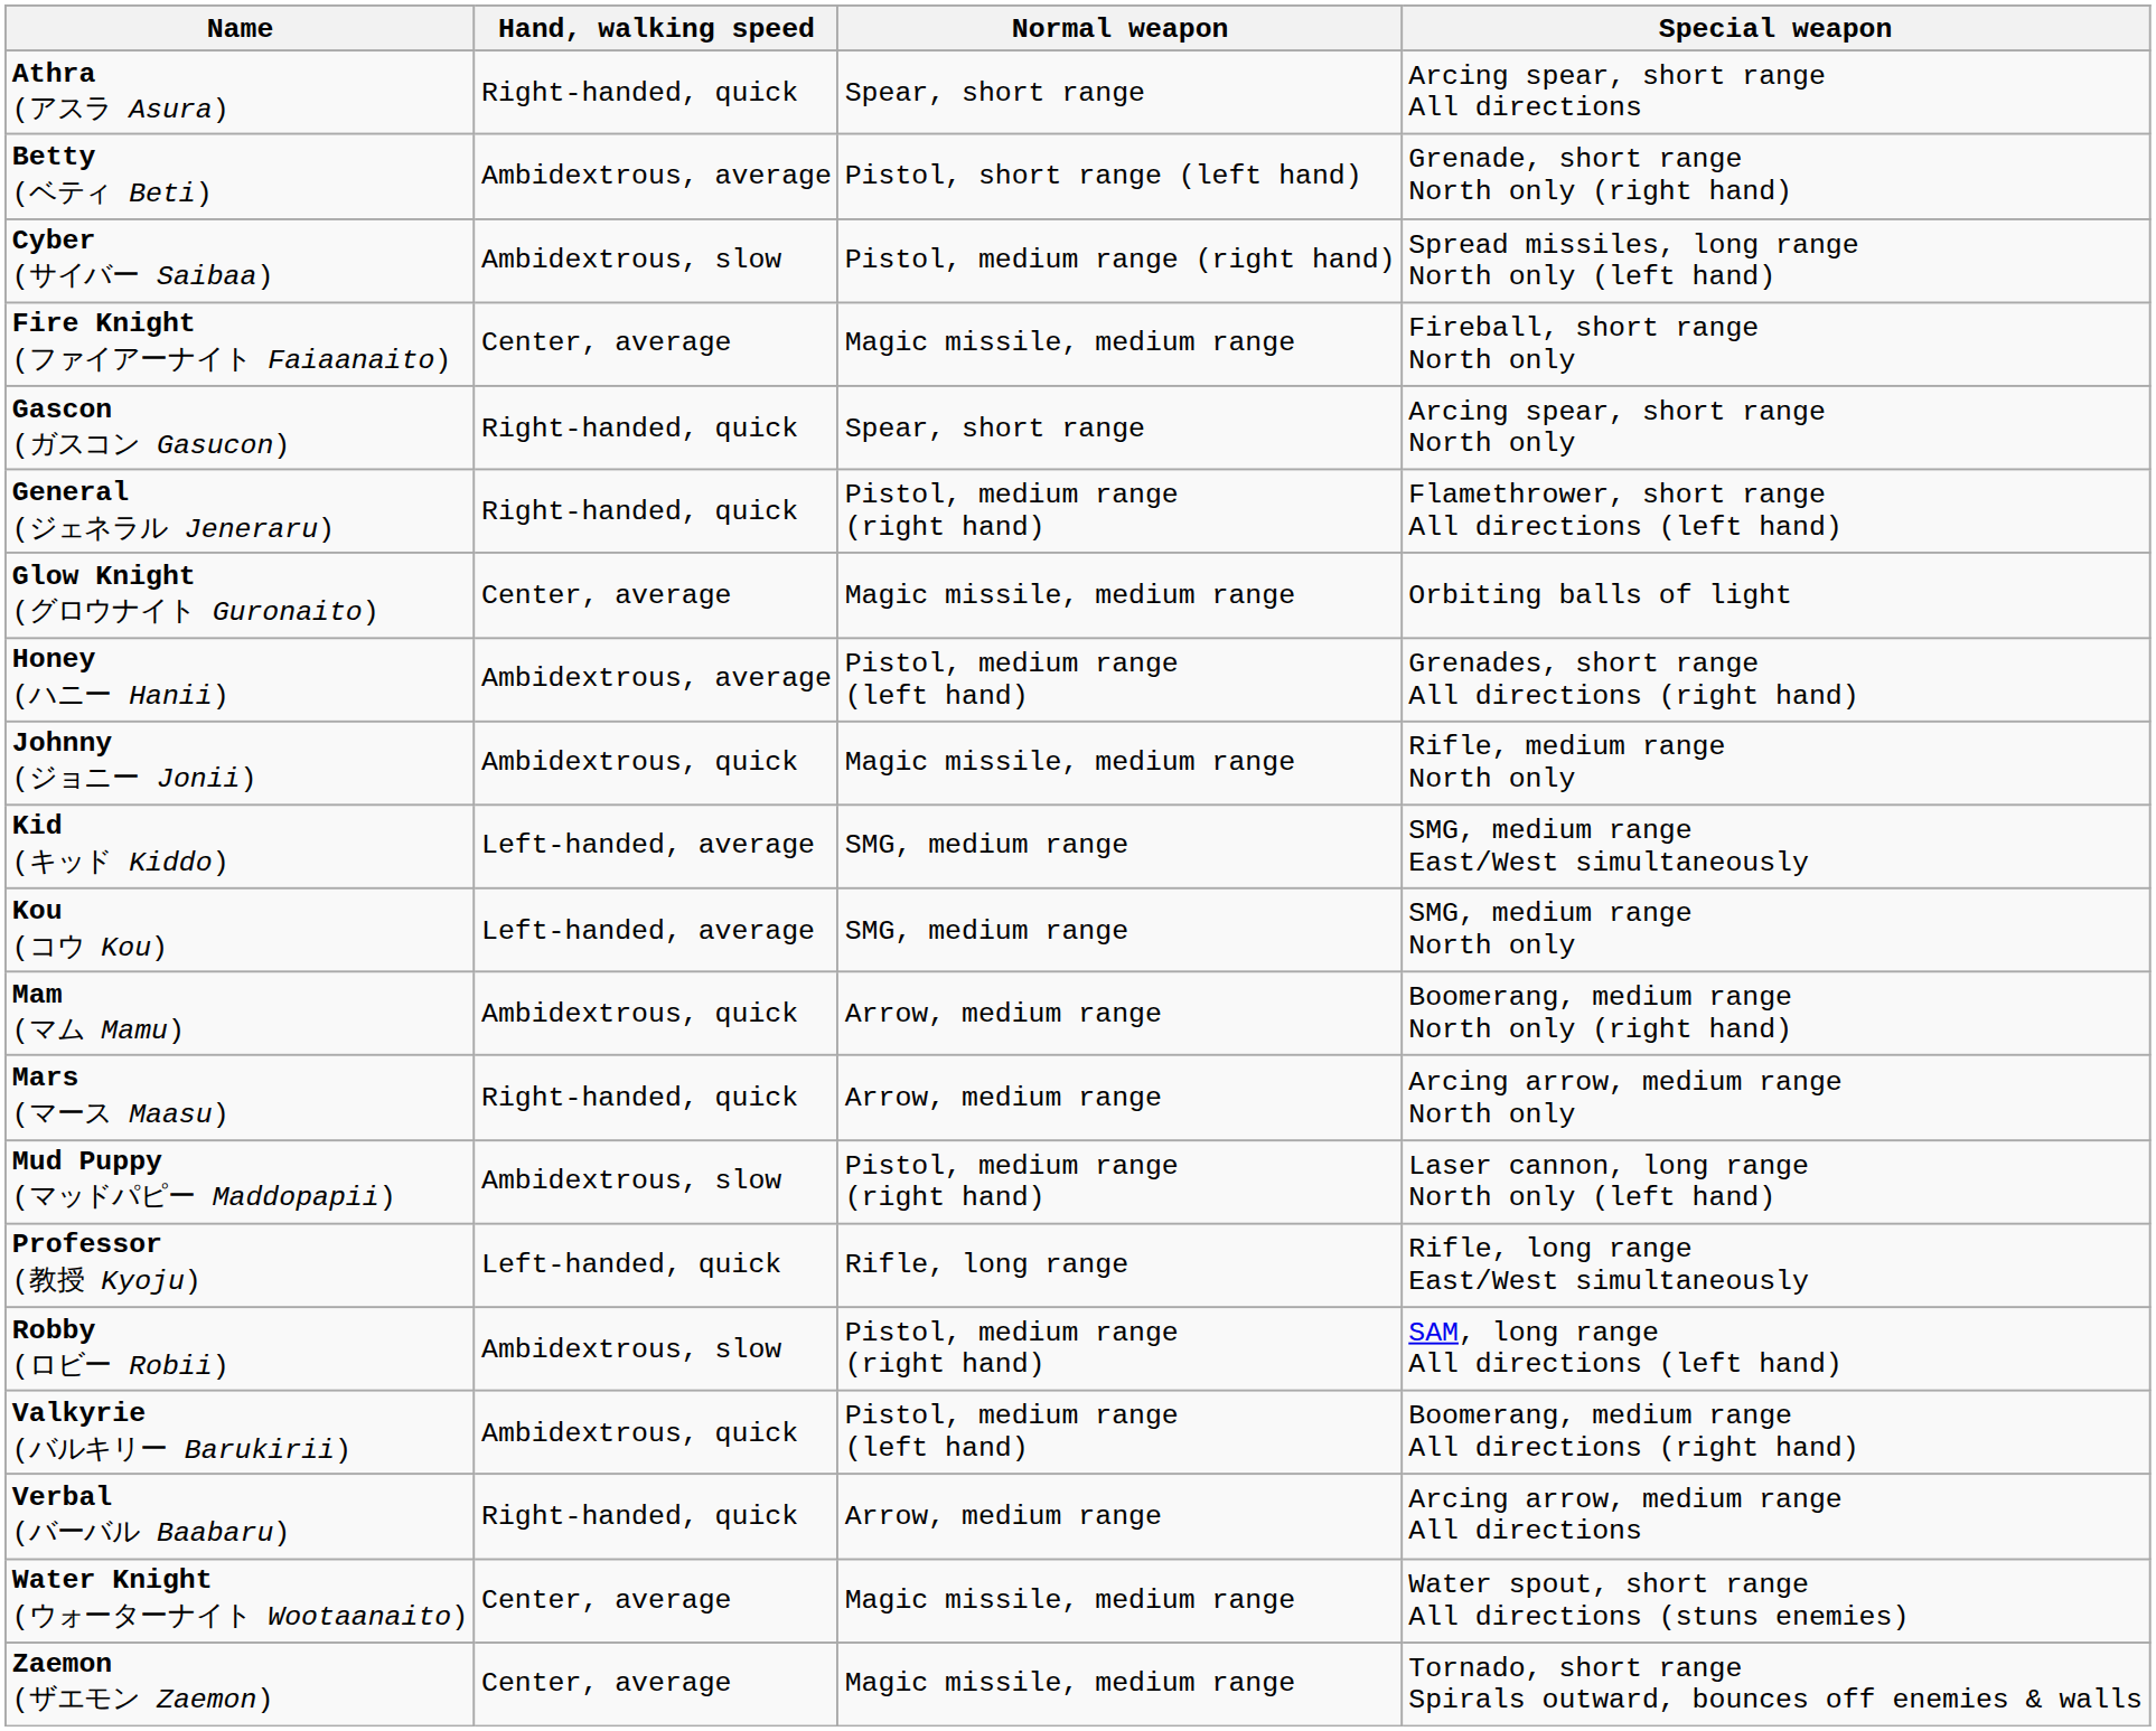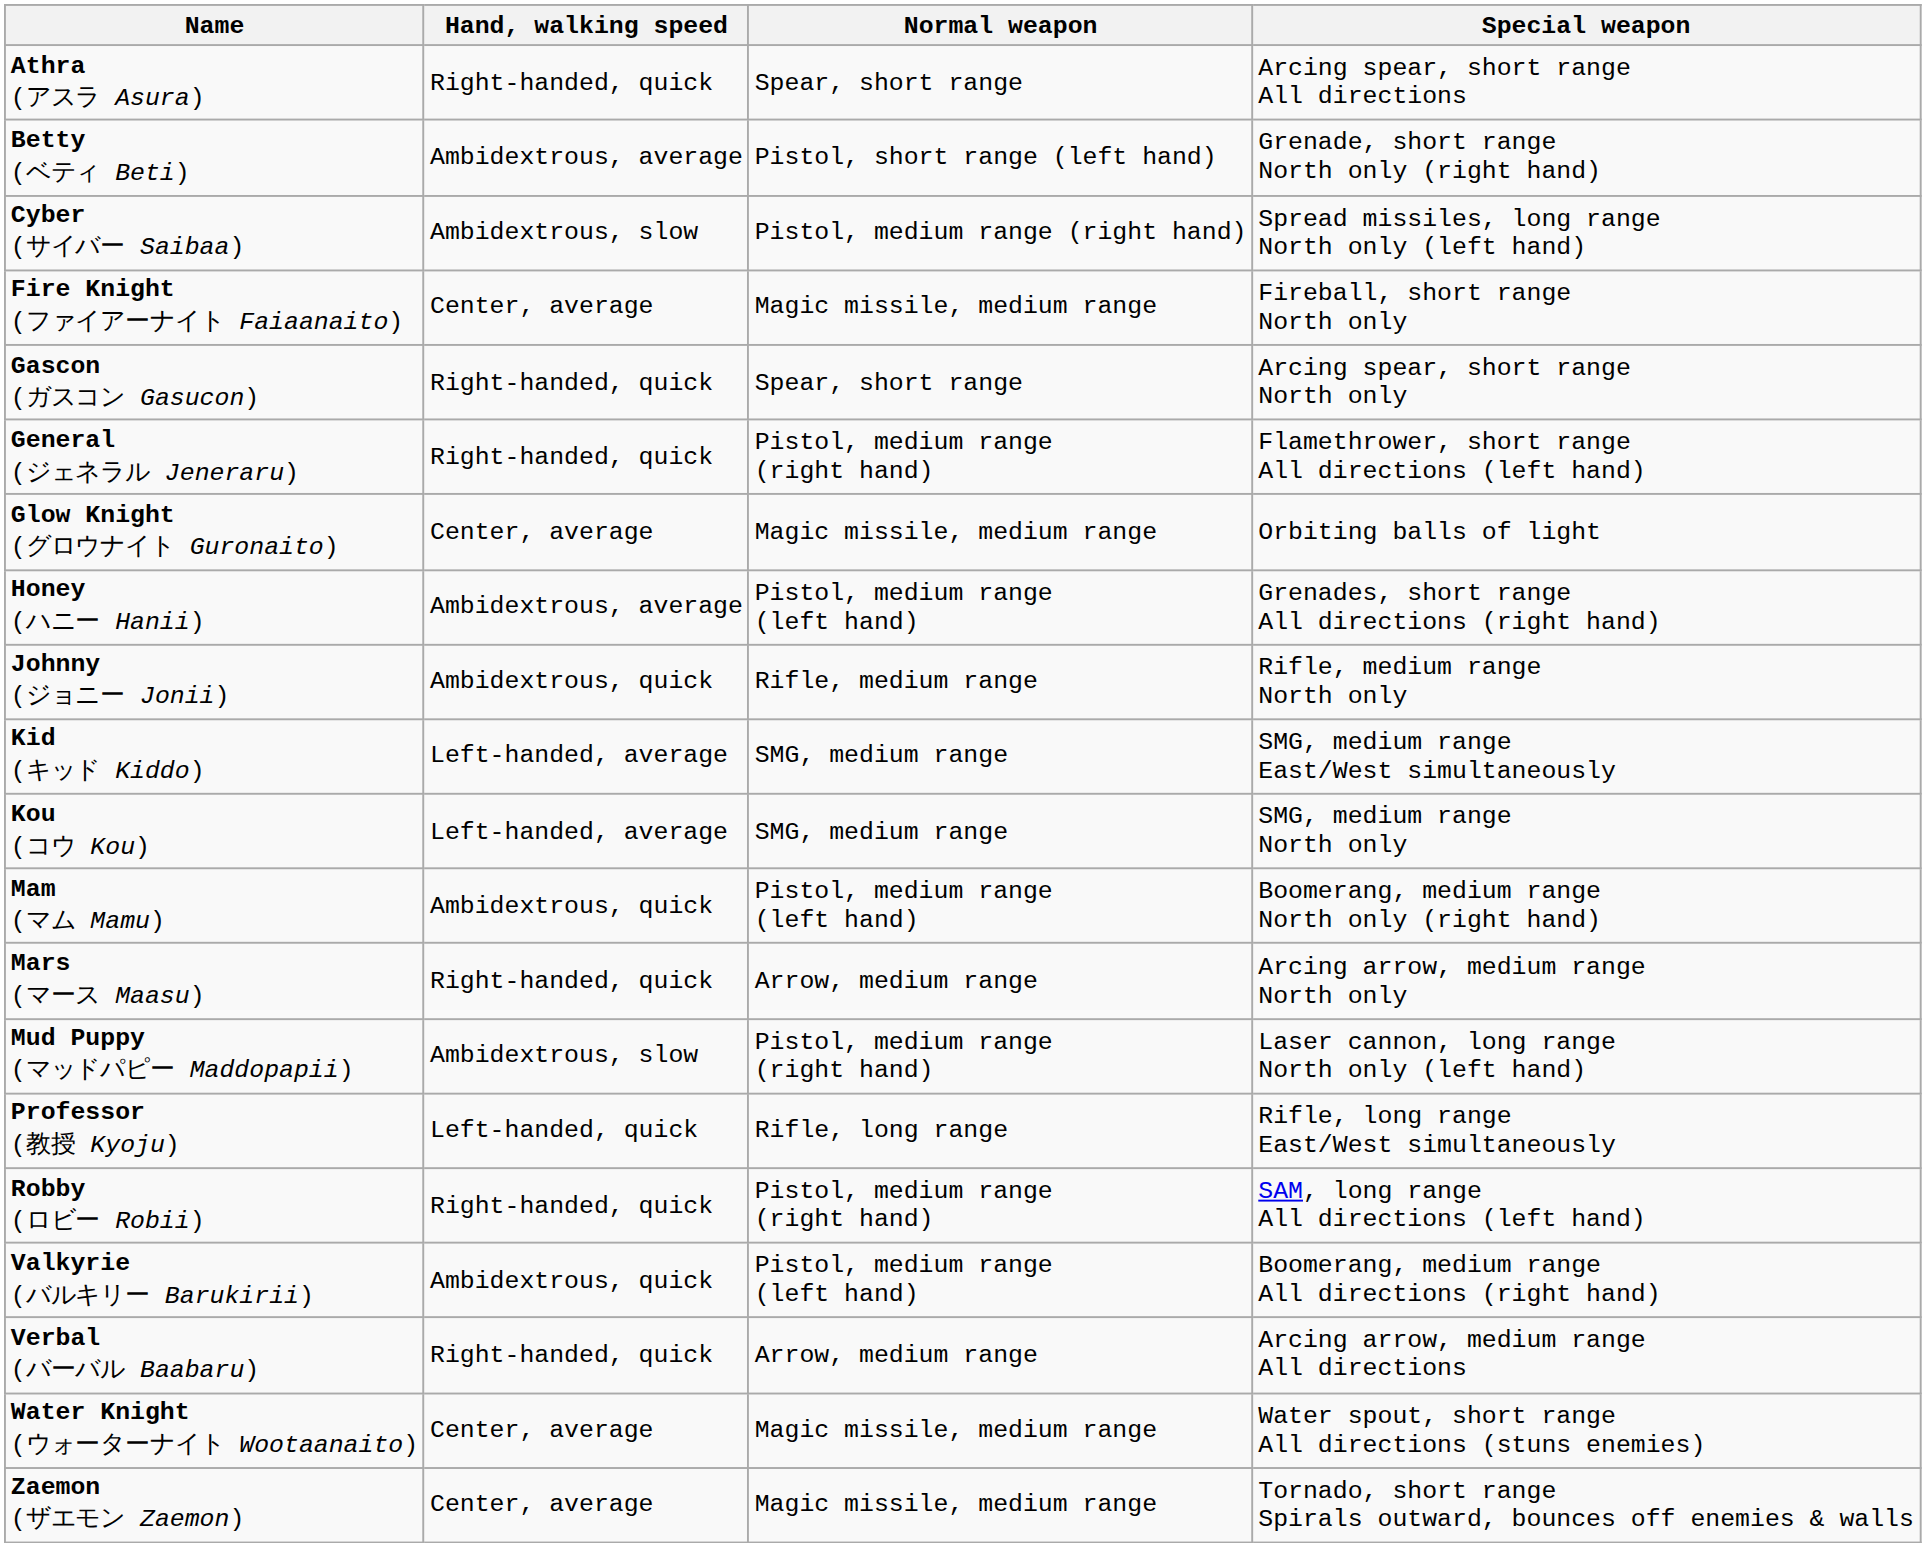Johnny (ジョニー Jonii) | Normal weapon: Magic missile, medium range -> Rifle, medium range
Mam (マム Mamu) | Normal weapon: Arrow, medium range -> Pistol, medium range (left hand)
Robby (ロビー Robii) | Hand, walking speed: Ambidextrous, slow -> Right-handed, quick
